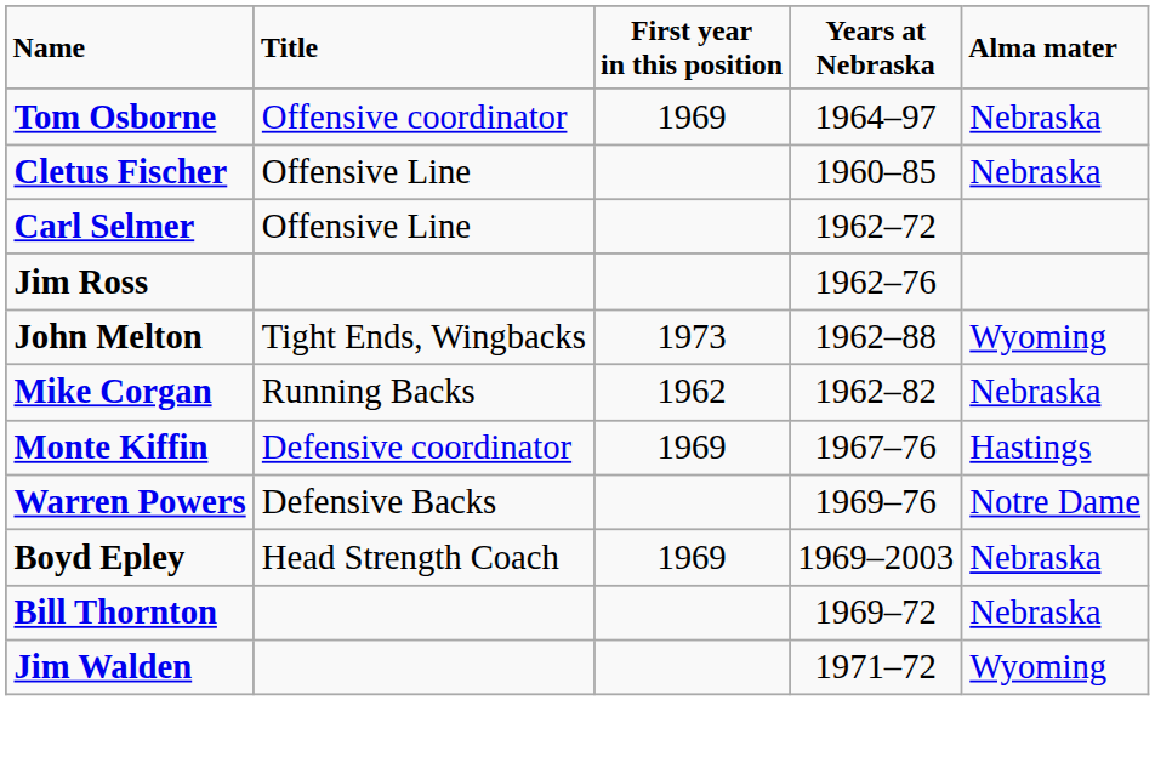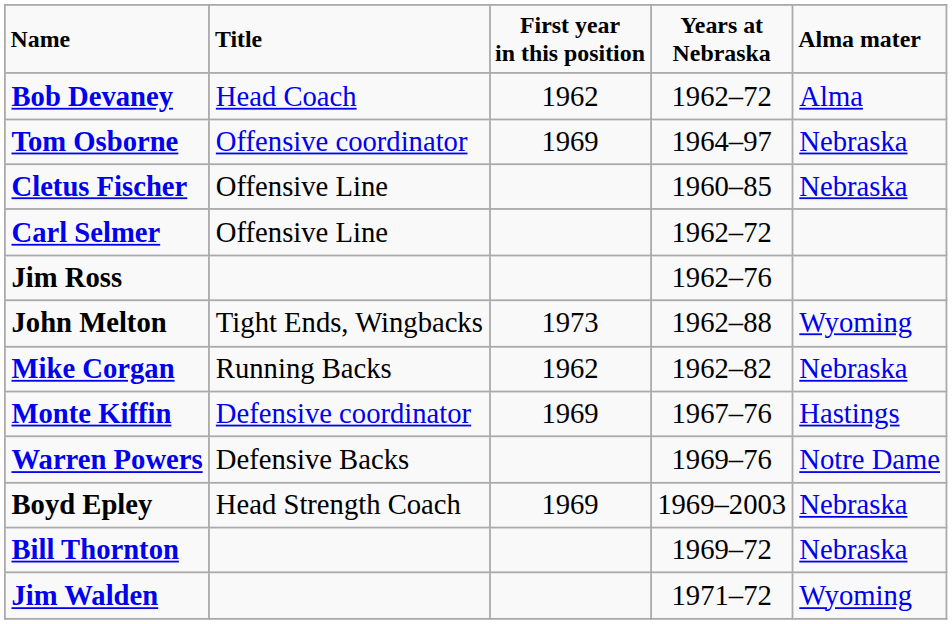+ row: Bob Devaney | Head Coach | 1962 | 1962–72 | Alma
